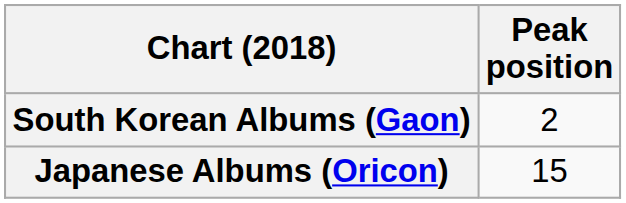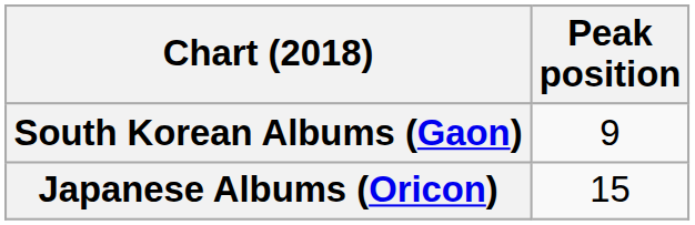South Korean Albums (Gaon) | Peak position: 2 -> 9
